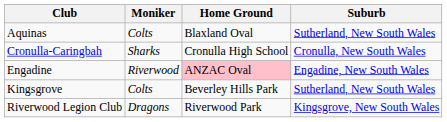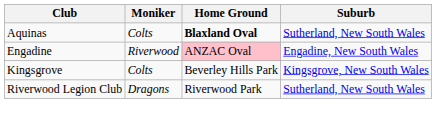Aquinas | Home Ground: normal -> bold
- row: Cronulla-Caringbah | Sharks | Cronulla High School | Cronulla, New South Wales
Kingsgrove | Suburb: Sutherland, New South Wales -> Kingsgrove, New South Wales
Riverwood Legion Club | Suburb: Kingsgrove, New South Wales -> Sutherland, New South Wales
